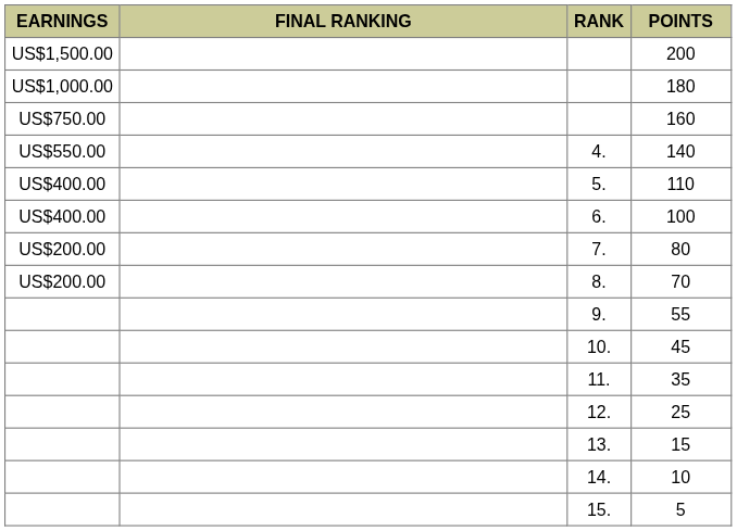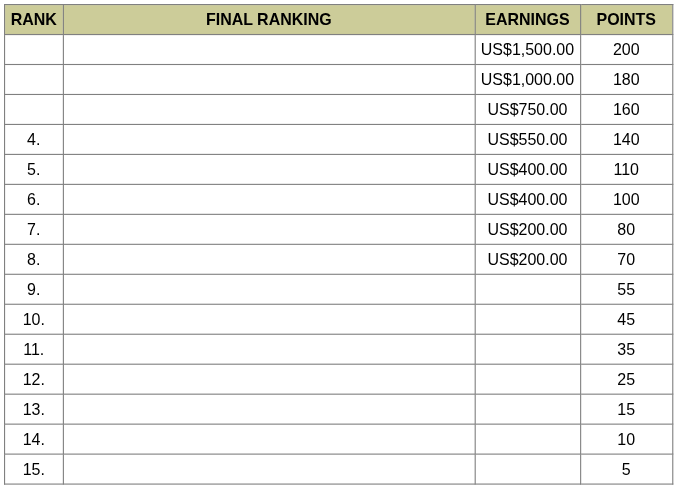columns swapped: RANK <-> EARNINGS
